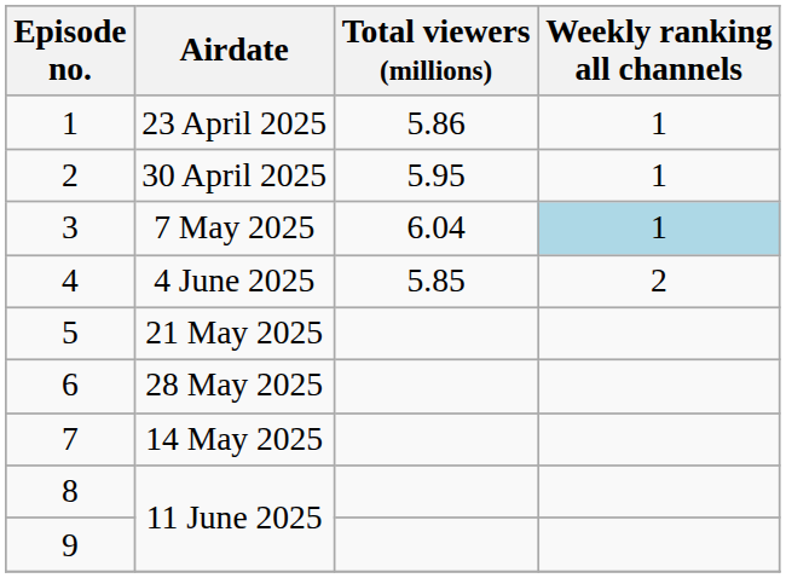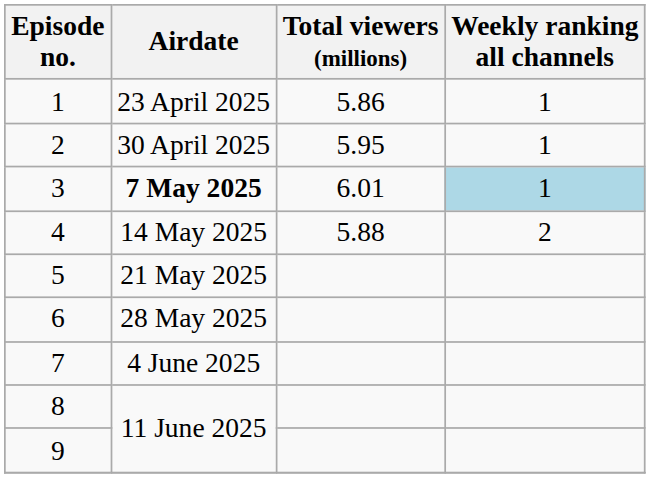3 | Airdate: normal -> bold
3 | Total viewers (millions): 6.04 -> 6.01
4 | Airdate: 4 June 2025 -> 14 May 2025
4 | Total viewers (millions): 5.85 -> 5.88
7 | Airdate: 14 May 2025 -> 4 June 2025
